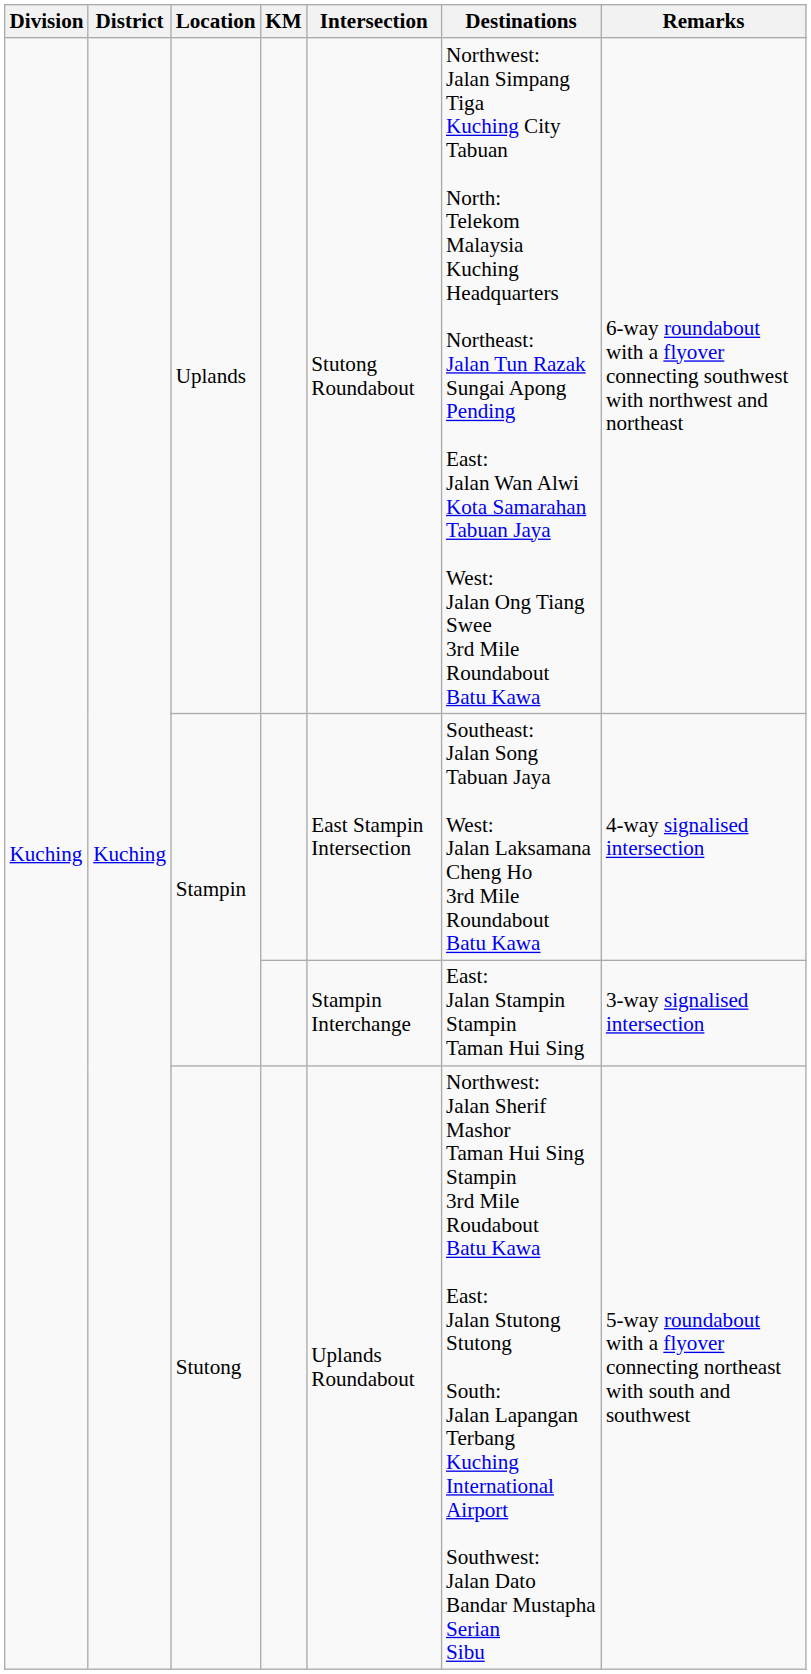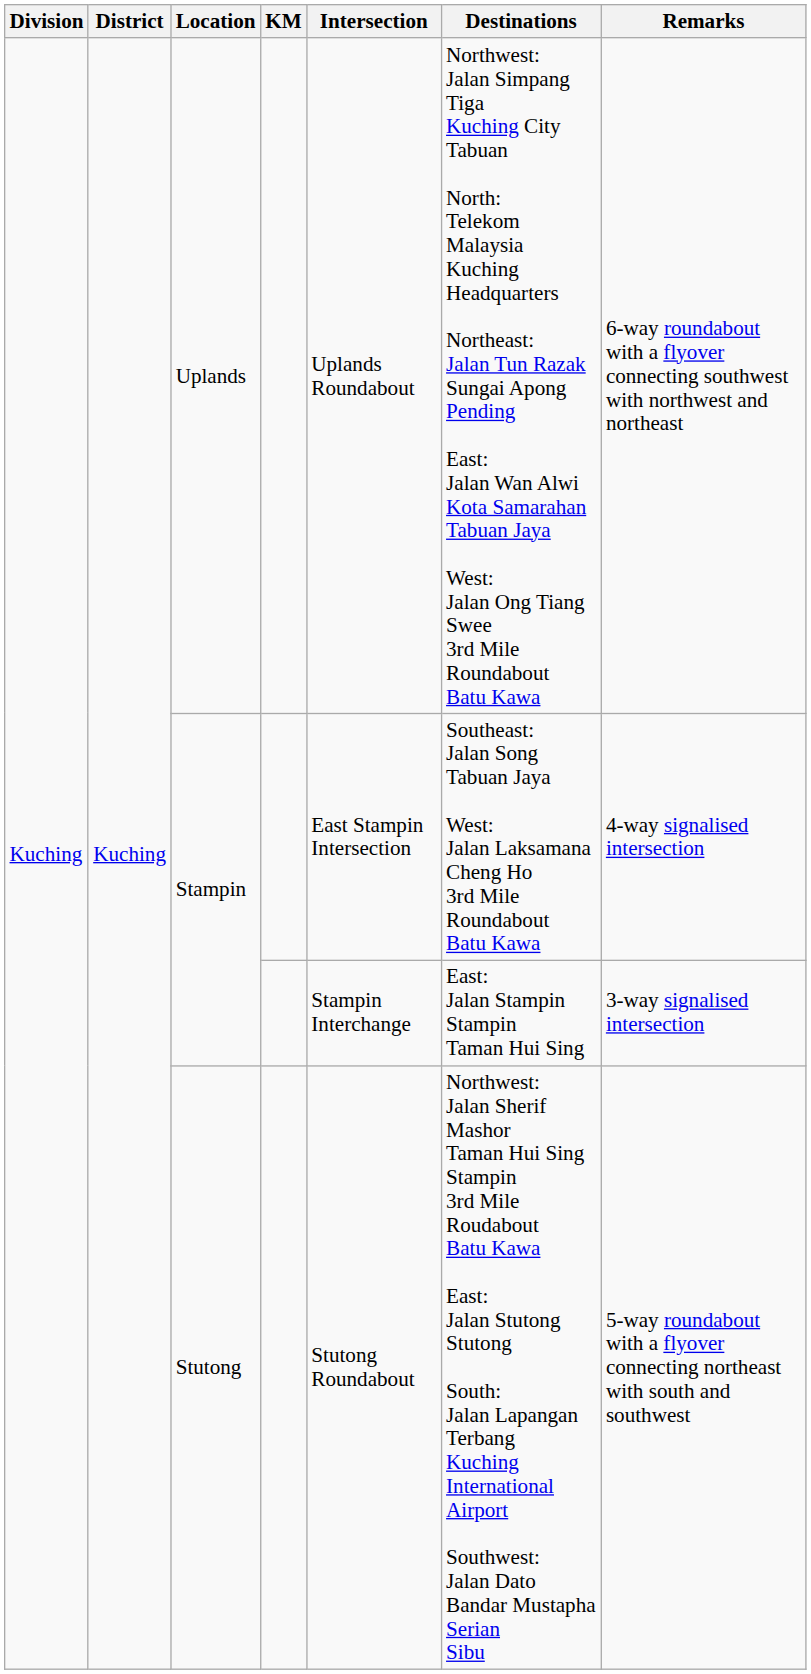Uplands | Intersection: Stutong Roundabout -> Uplands Roundabout
Stutong | Intersection: Uplands Roundabout -> Stutong Roundabout
